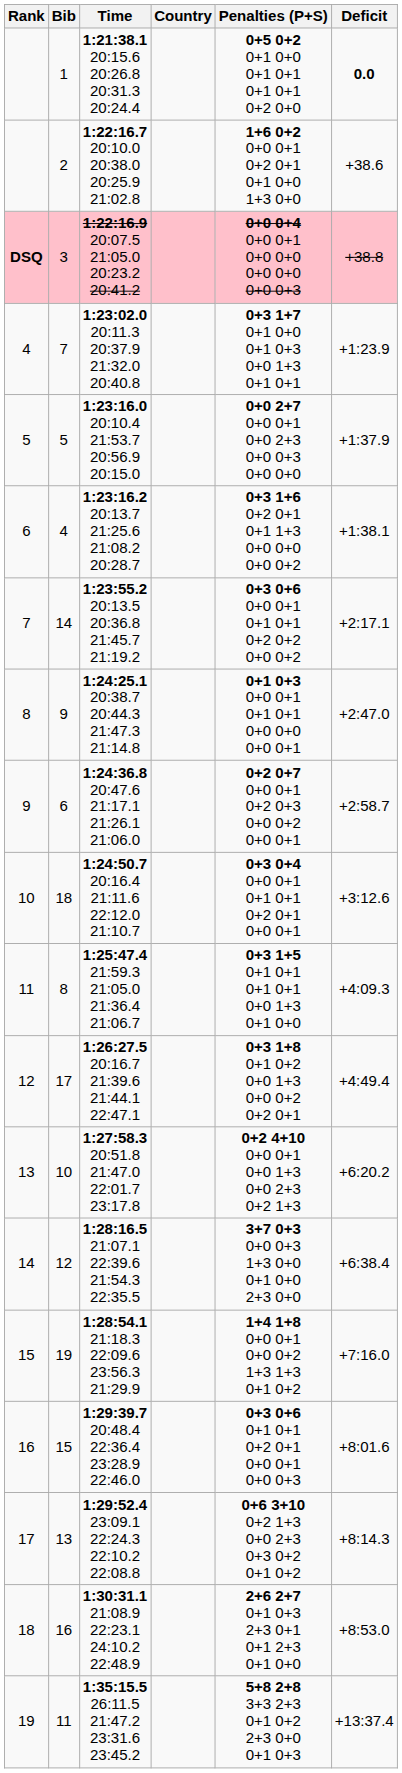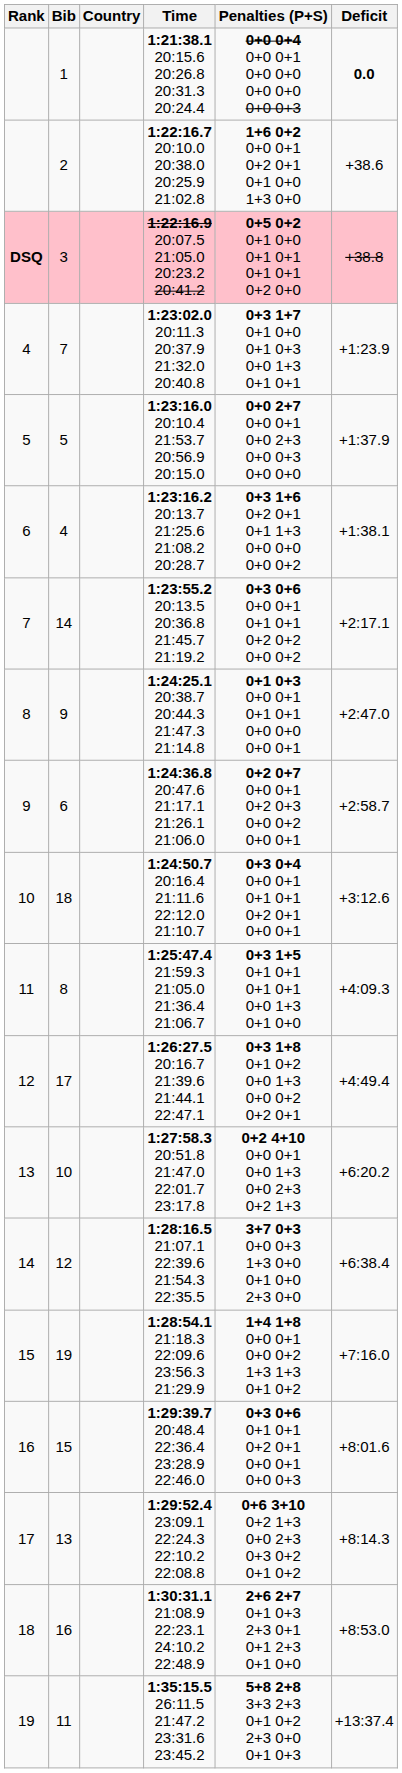columns swapped: Country <-> Time
1 | Penalties (P+S): 0+5 0+2 0+1 0+0 0+1 0+1 0+1 0+1 0+2 0+0 -> 0+0 0+4 0+0 0+1 0+0 0+0 0+0 0+0 0+0 0+3
3 | Penalties (P+S): 0+0 0+4 0+0 0+1 0+0 0+0 0+0 0+0 0+0 0+3 -> 0+5 0+2 0+1 0+0 0+1 0+1 0+1 0+1 0+2 0+0
